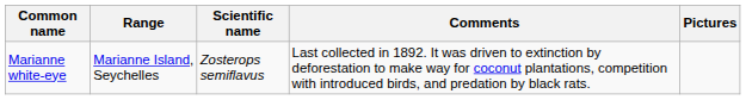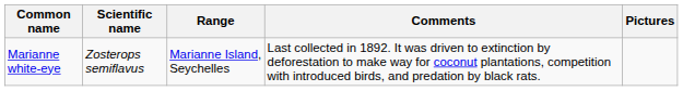columns swapped: Scientific name <-> Range
